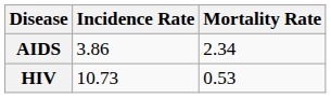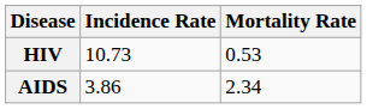rows swapped: HIV <-> AIDS
